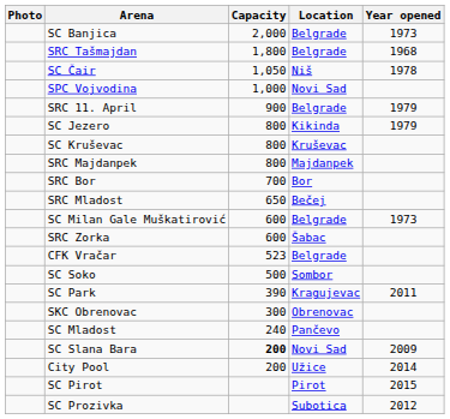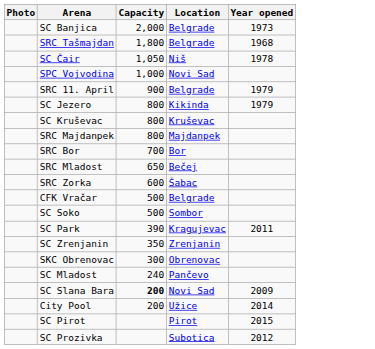- row: SC Milan Gale Muškatirović | 600 | Belgrade | 1973
CFK Vračar | Capacity: 523 -> 500
+ row: SC Zrenjanin | 350 | Zrenjanin
